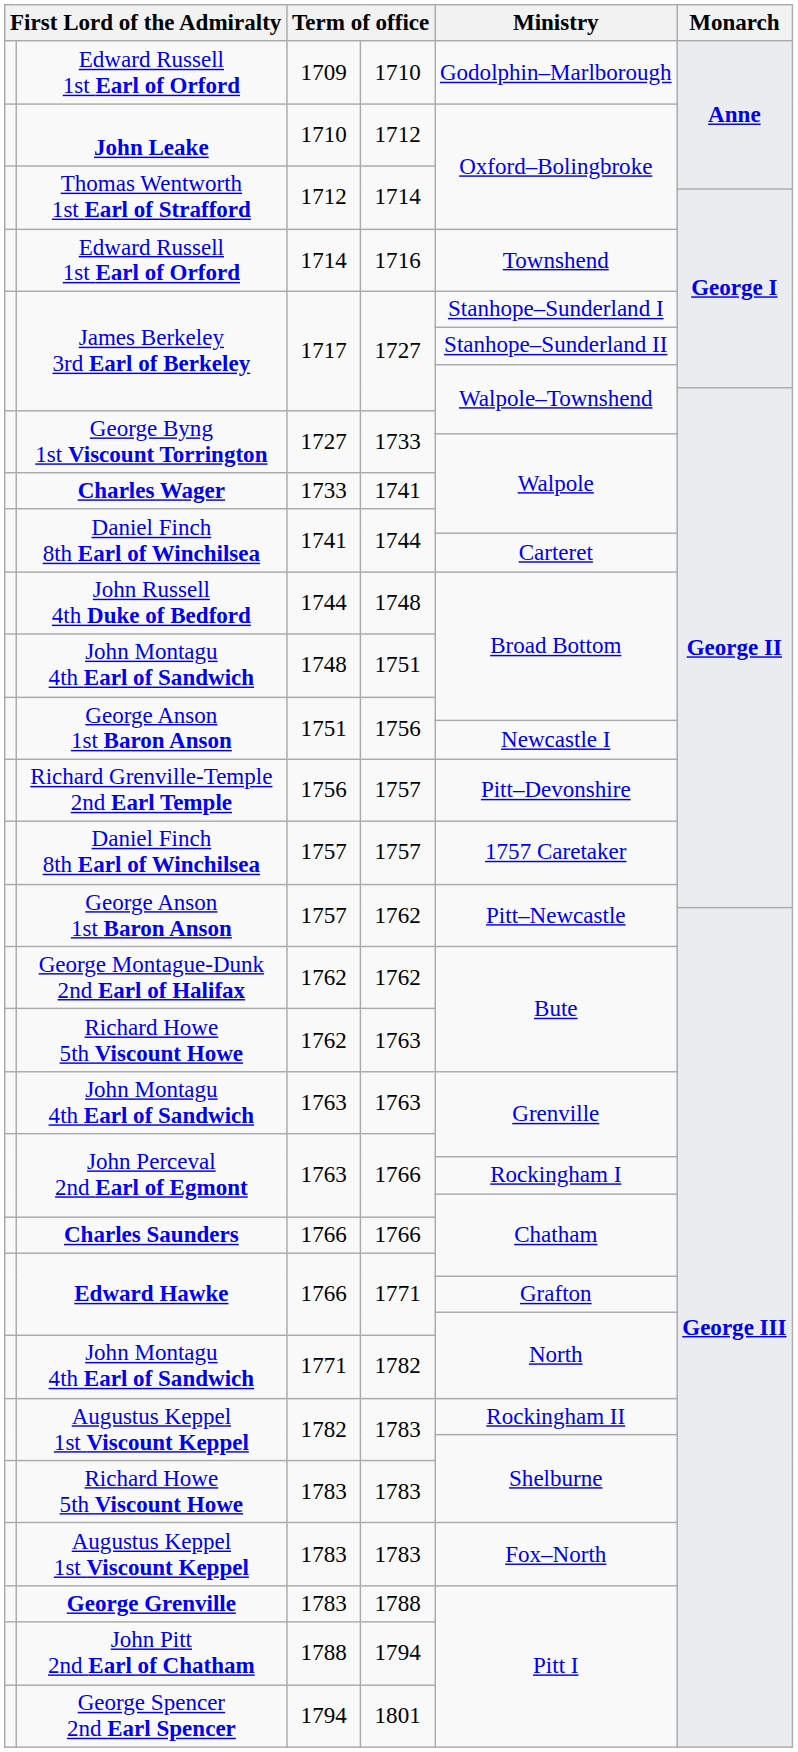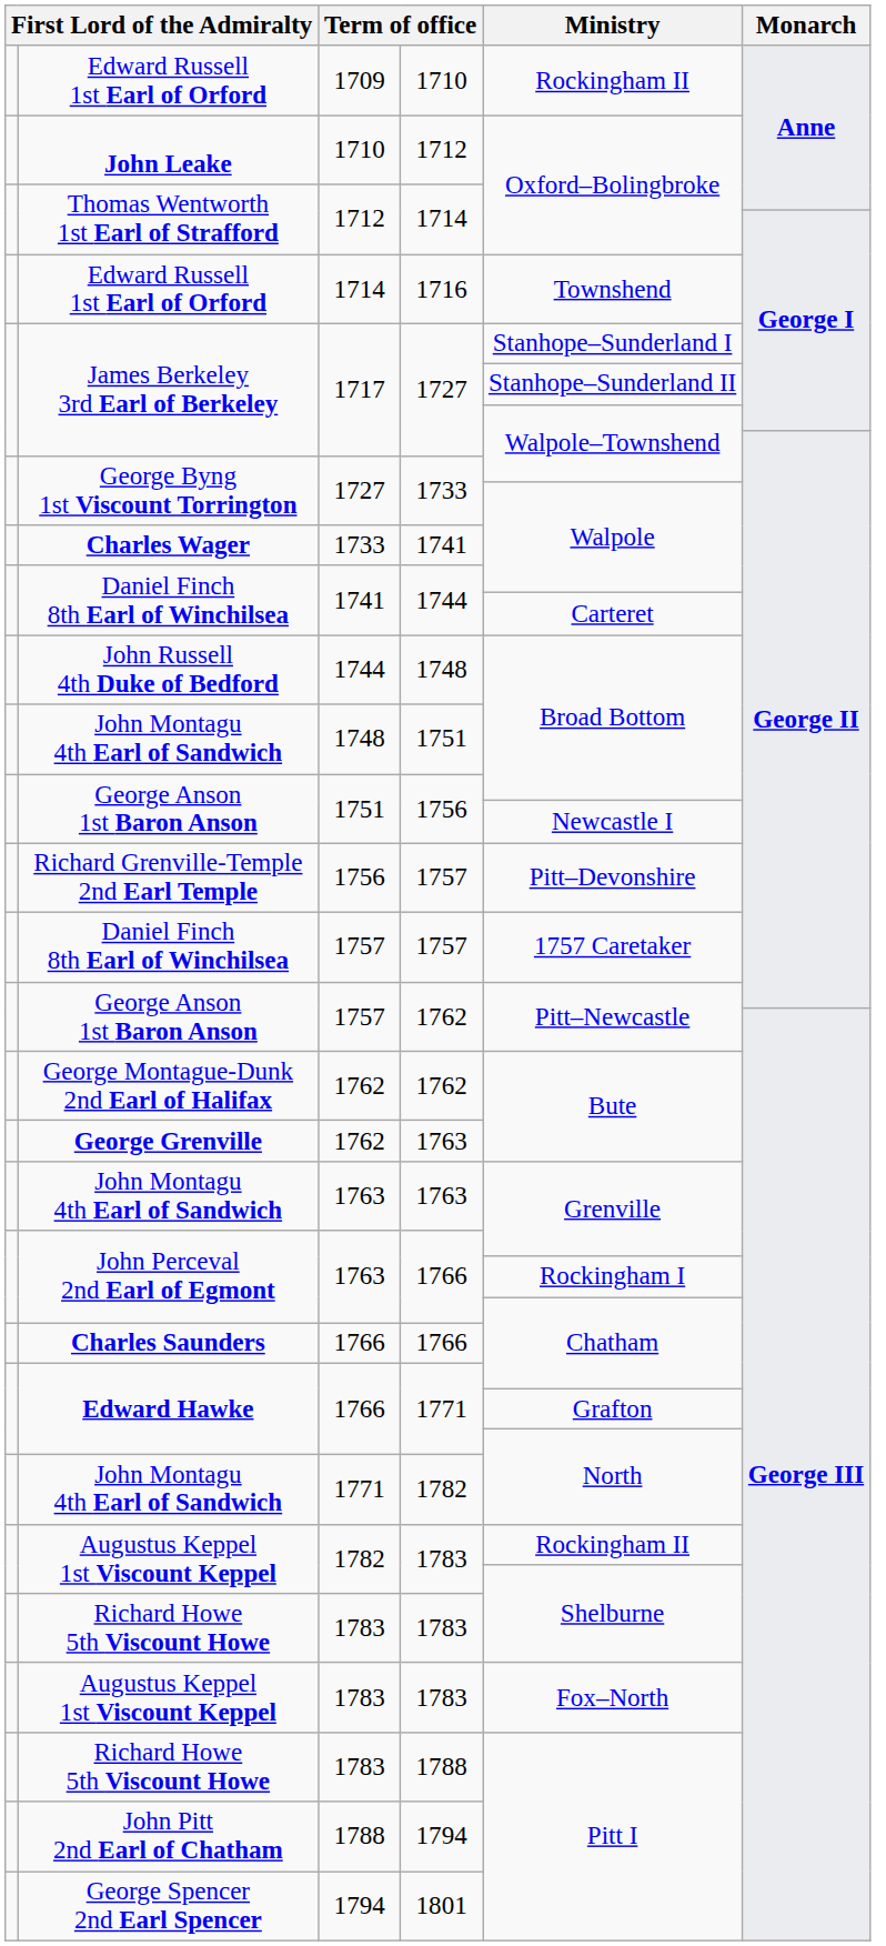1709 | Ministry: Godolphin–Marlborough -> Rockingham II
1762 / 1763 | column 2: Richard Howe 5th Viscount Howe -> George Grenville
1783 / 1788 | column 2: George Grenville -> Richard Howe 5th Viscount Howe
